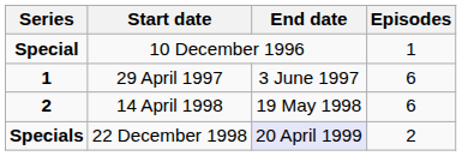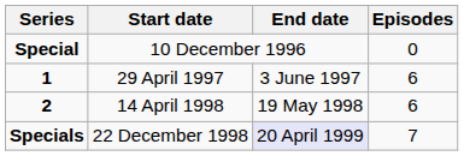Special | Episodes: 1 -> 0
Specials | Episodes: 2 -> 7
